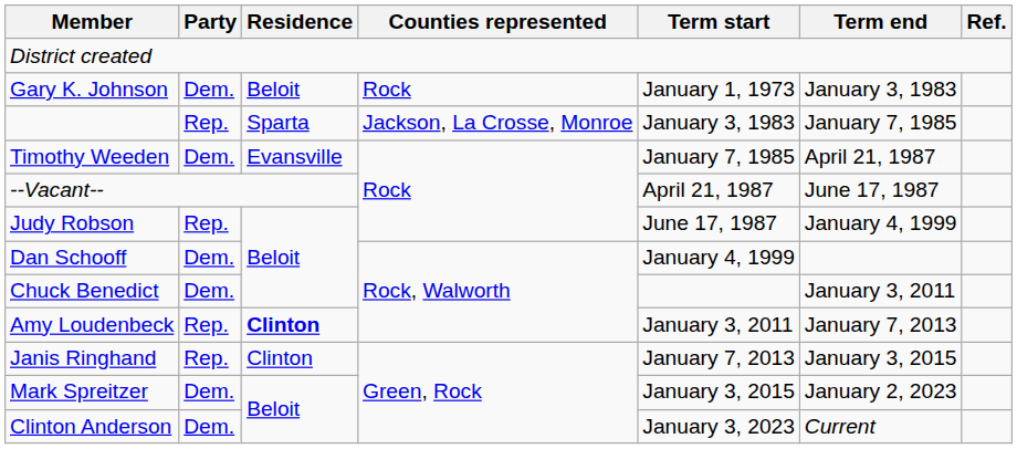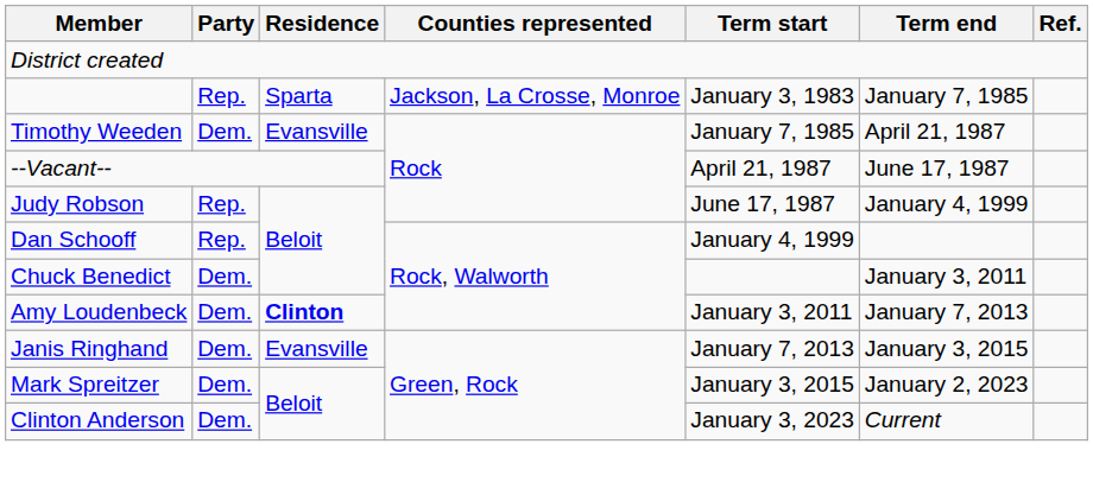- row: Gary K. Johnson | Dem. | Beloit | Rock | January 1, 1973 | January 3, 1983
Dan Schooff | Party: Dem. -> Rep.
Amy Loudenbeck | Party: Rep. -> Dem.
Janis Ringhand | Party: Rep. -> Dem.
Janis Ringhand | Residence: Clinton -> Evansville
